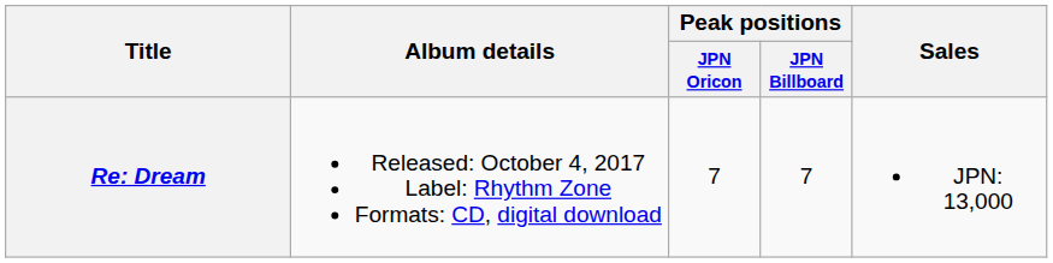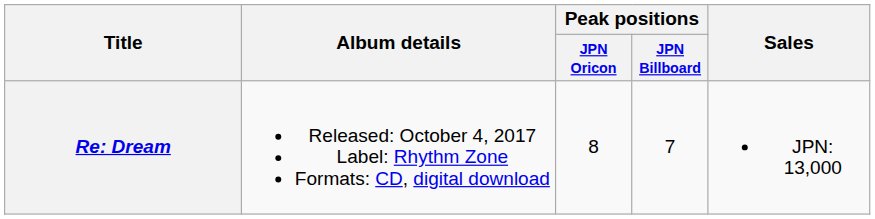Re: Dream | Peak positions / JPN Oricon: 7 -> 8
